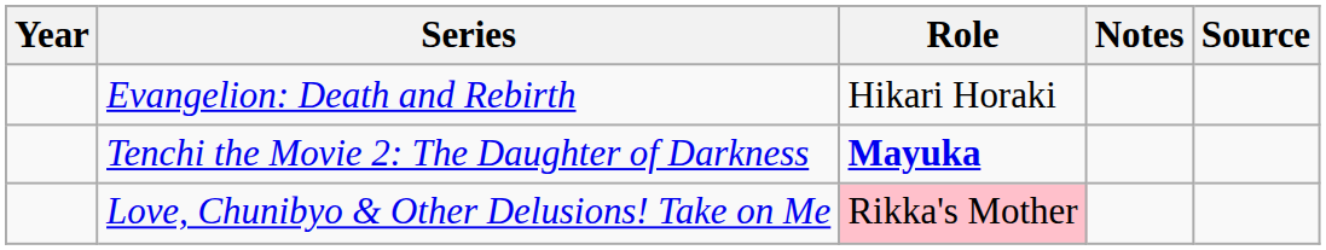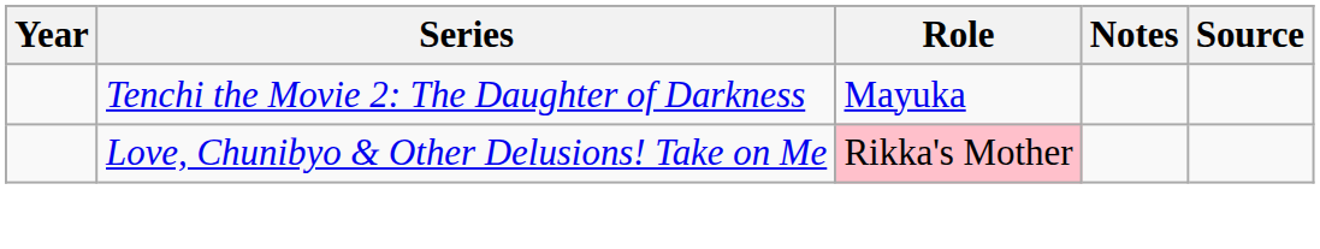- row: Evangelion: Death and Rebirth | Hikari Horaki
Tenchi the Movie 2: The Daughter of Darkness | Role: bold -> normal
